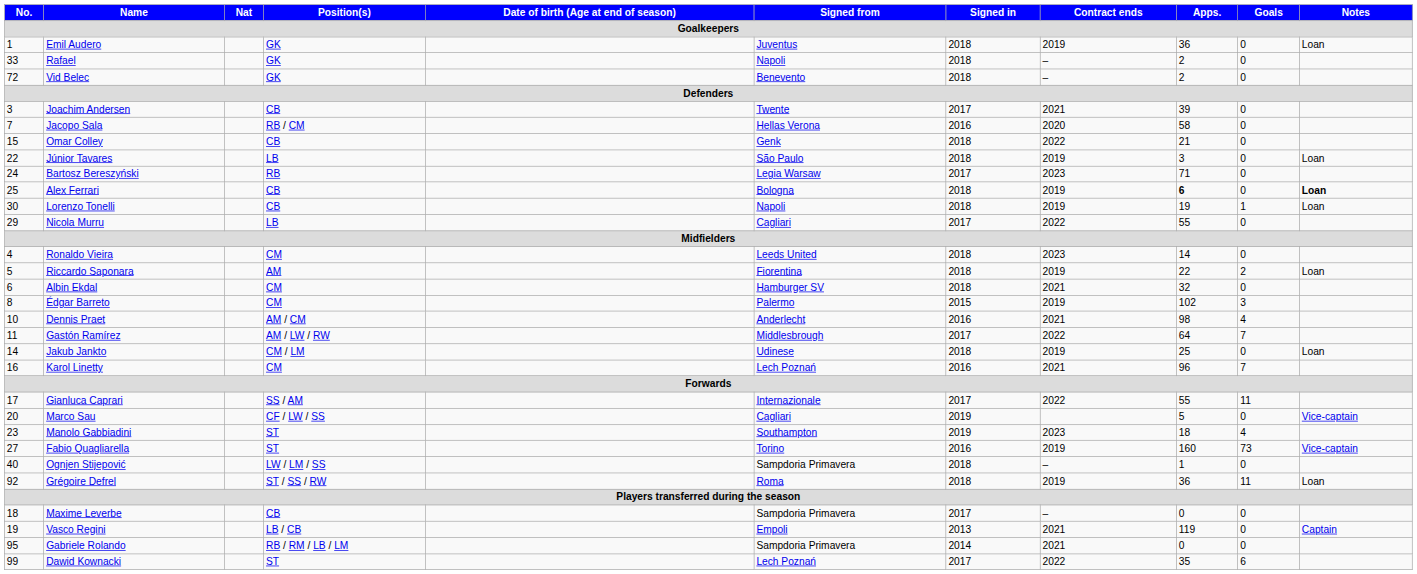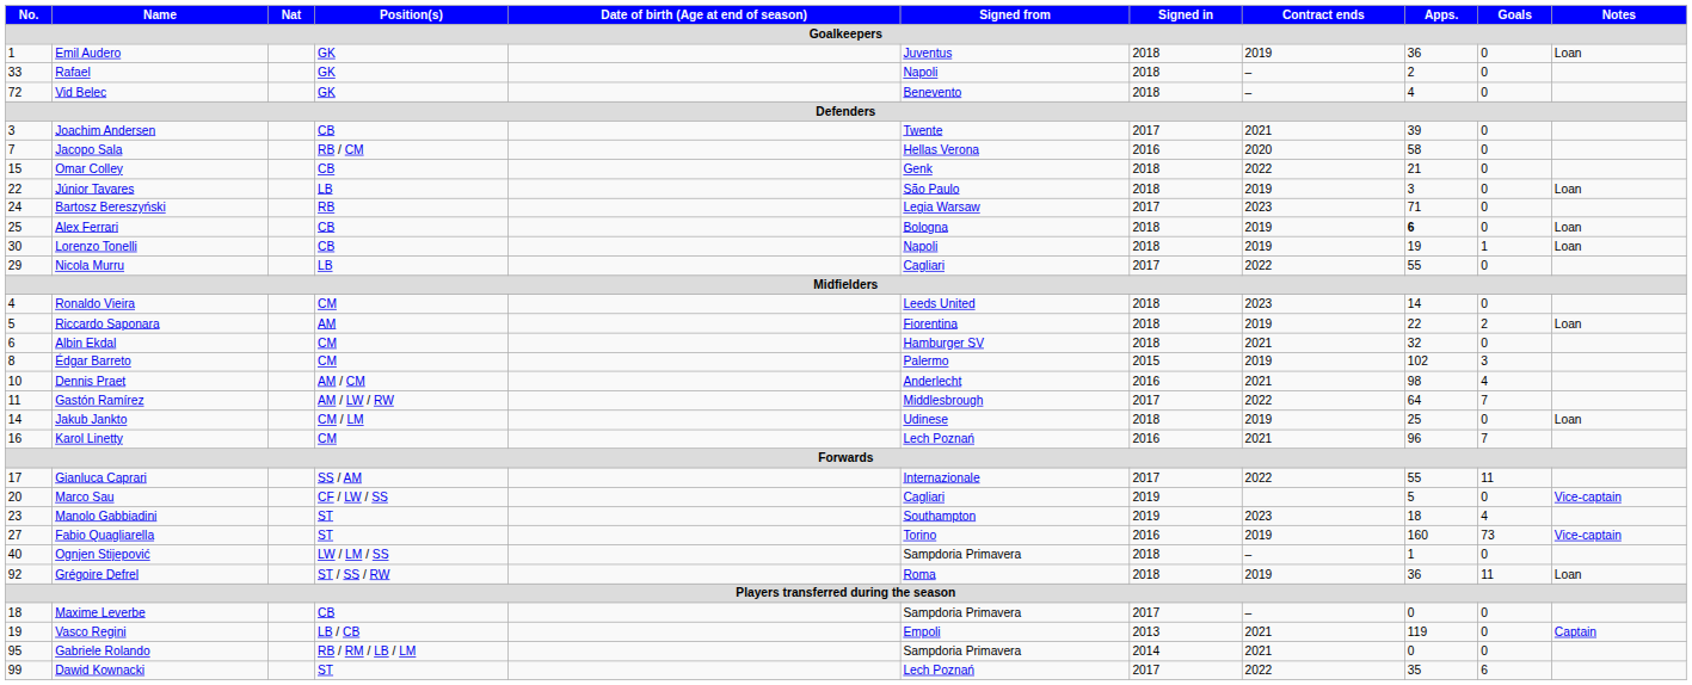Vid Belec | Apps.: 2 -> 4
Alex Ferrari | Notes: bold -> normal
